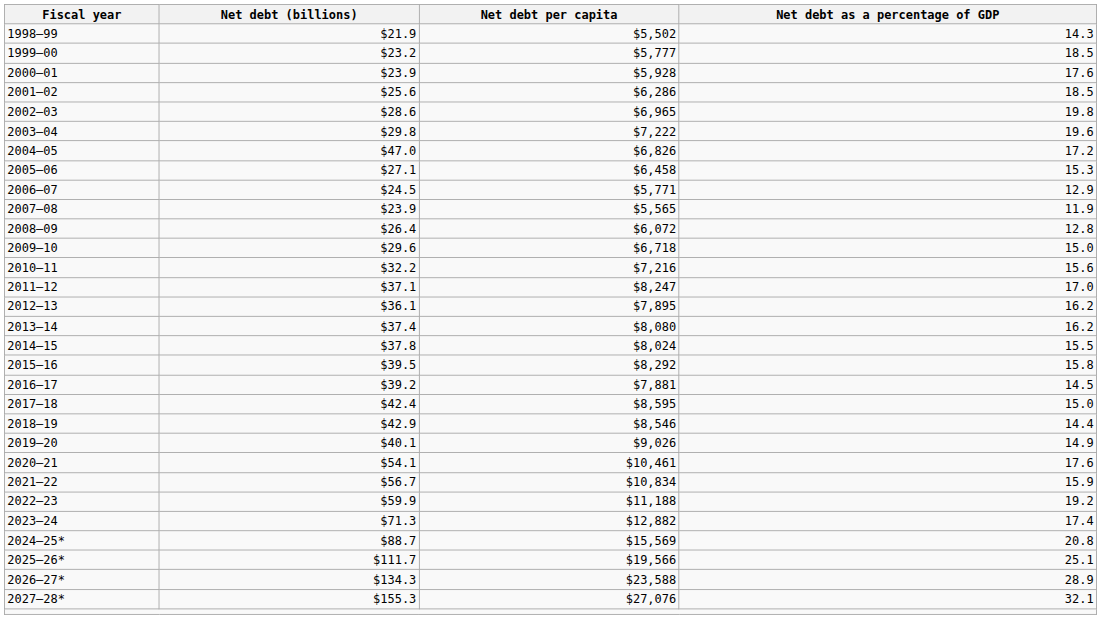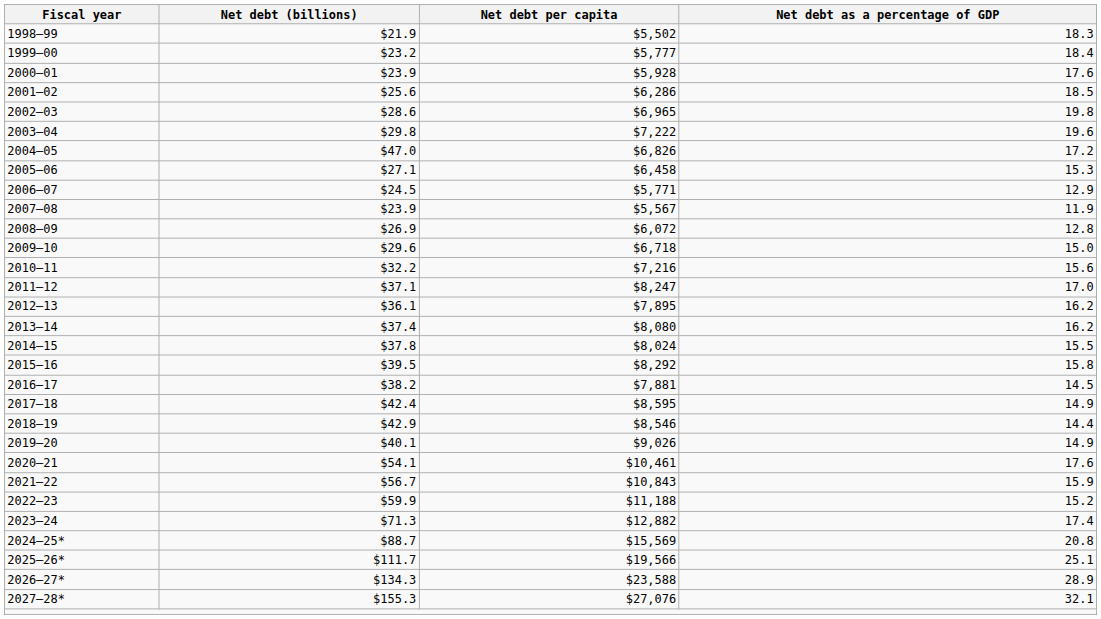1998–99 | Net debt as a percentage of GDP: 14.3 -> 18.3
1999–00 | Net debt as a percentage of GDP: 18.5 -> 18.4
2007–08 | Net debt per capita: $5,565 -> $5,567
2008–09 | Net debt (billions): $26.4 -> $26.9
2016–17 | Net debt (billions): $39.2 -> $38.2
2017–18 | Net debt as a percentage of GDP: 15.0 -> 14.9
2021–22 | Net debt per capita: $10,834 -> $10,843
2022–23 | Net debt as a percentage of GDP: 19.2 -> 15.2
